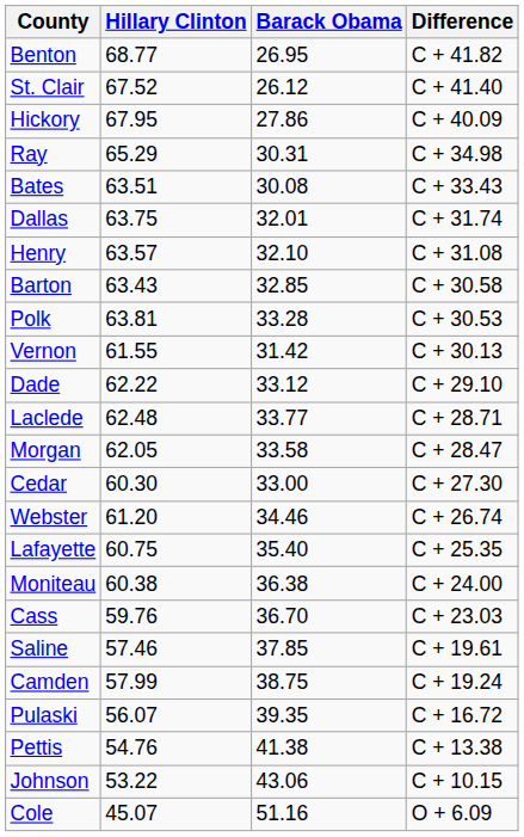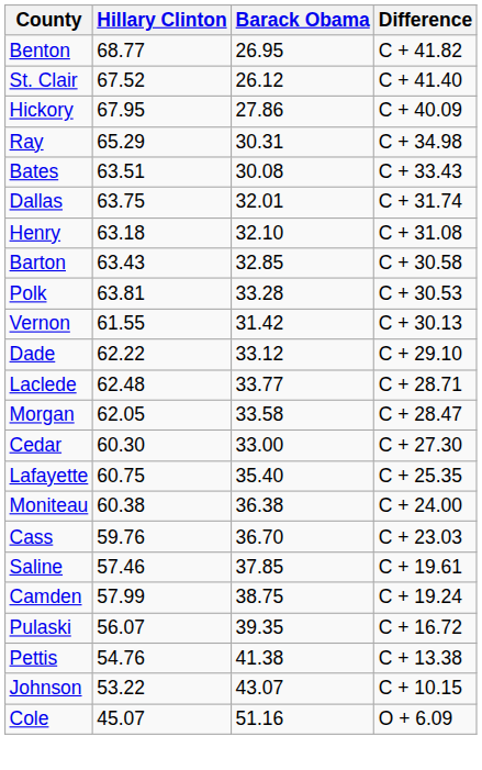Henry | Hillary Clinton: 63.57 -> 63.18
- row: Webster | 61.20 | 34.46 | C + 26.74
Johnson | Barack Obama: 43.06 -> 43.07
